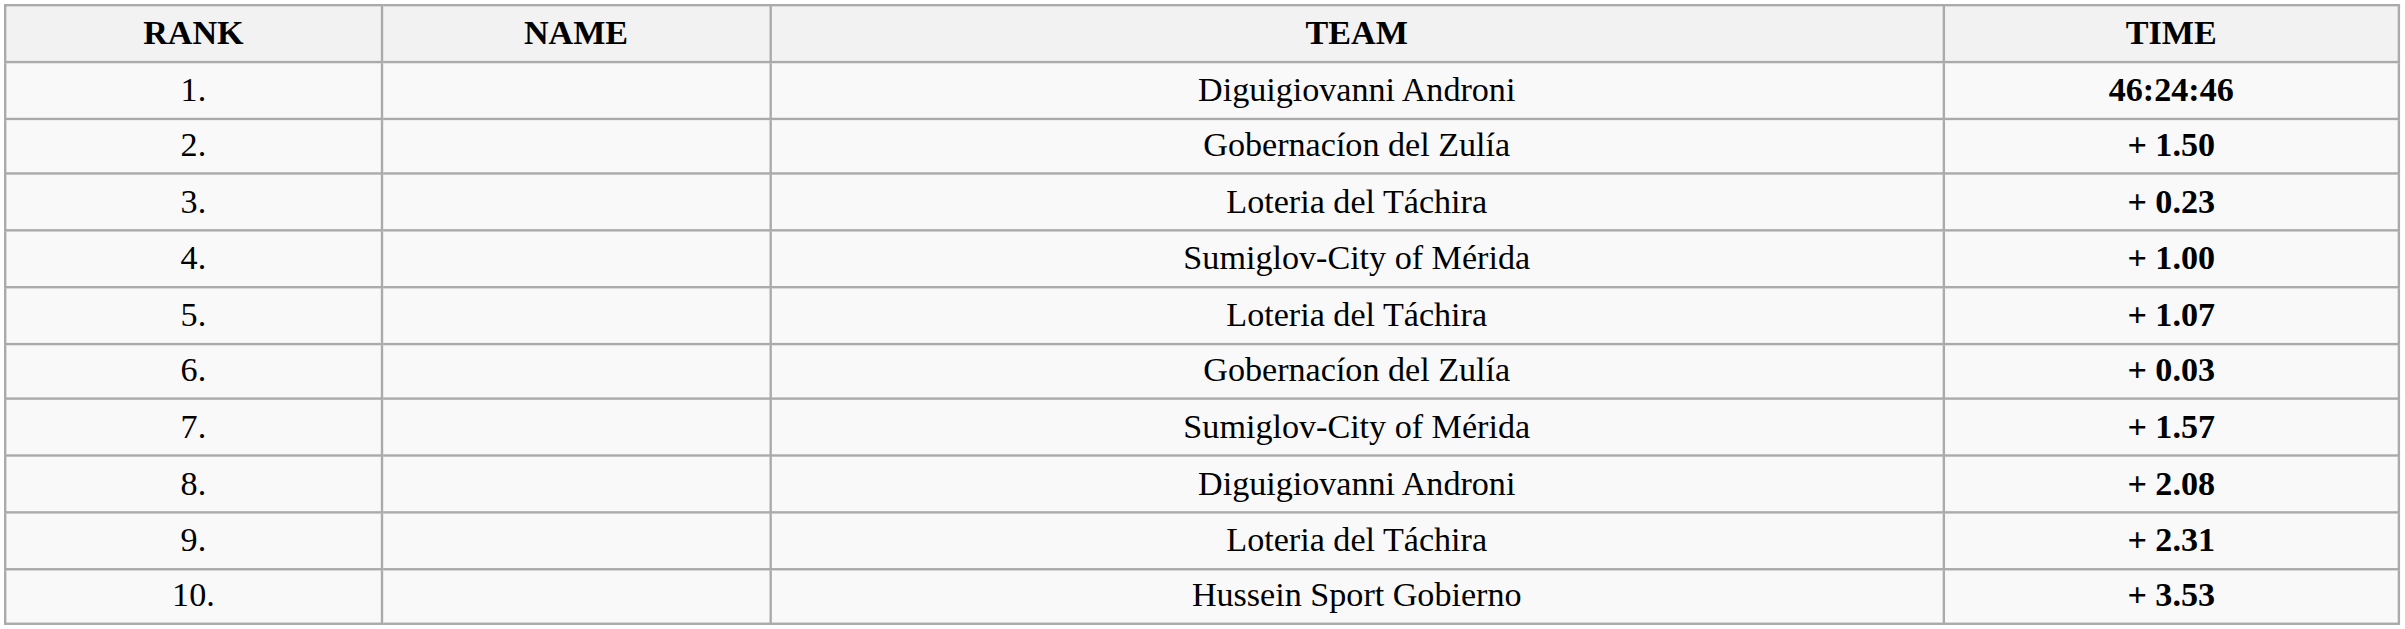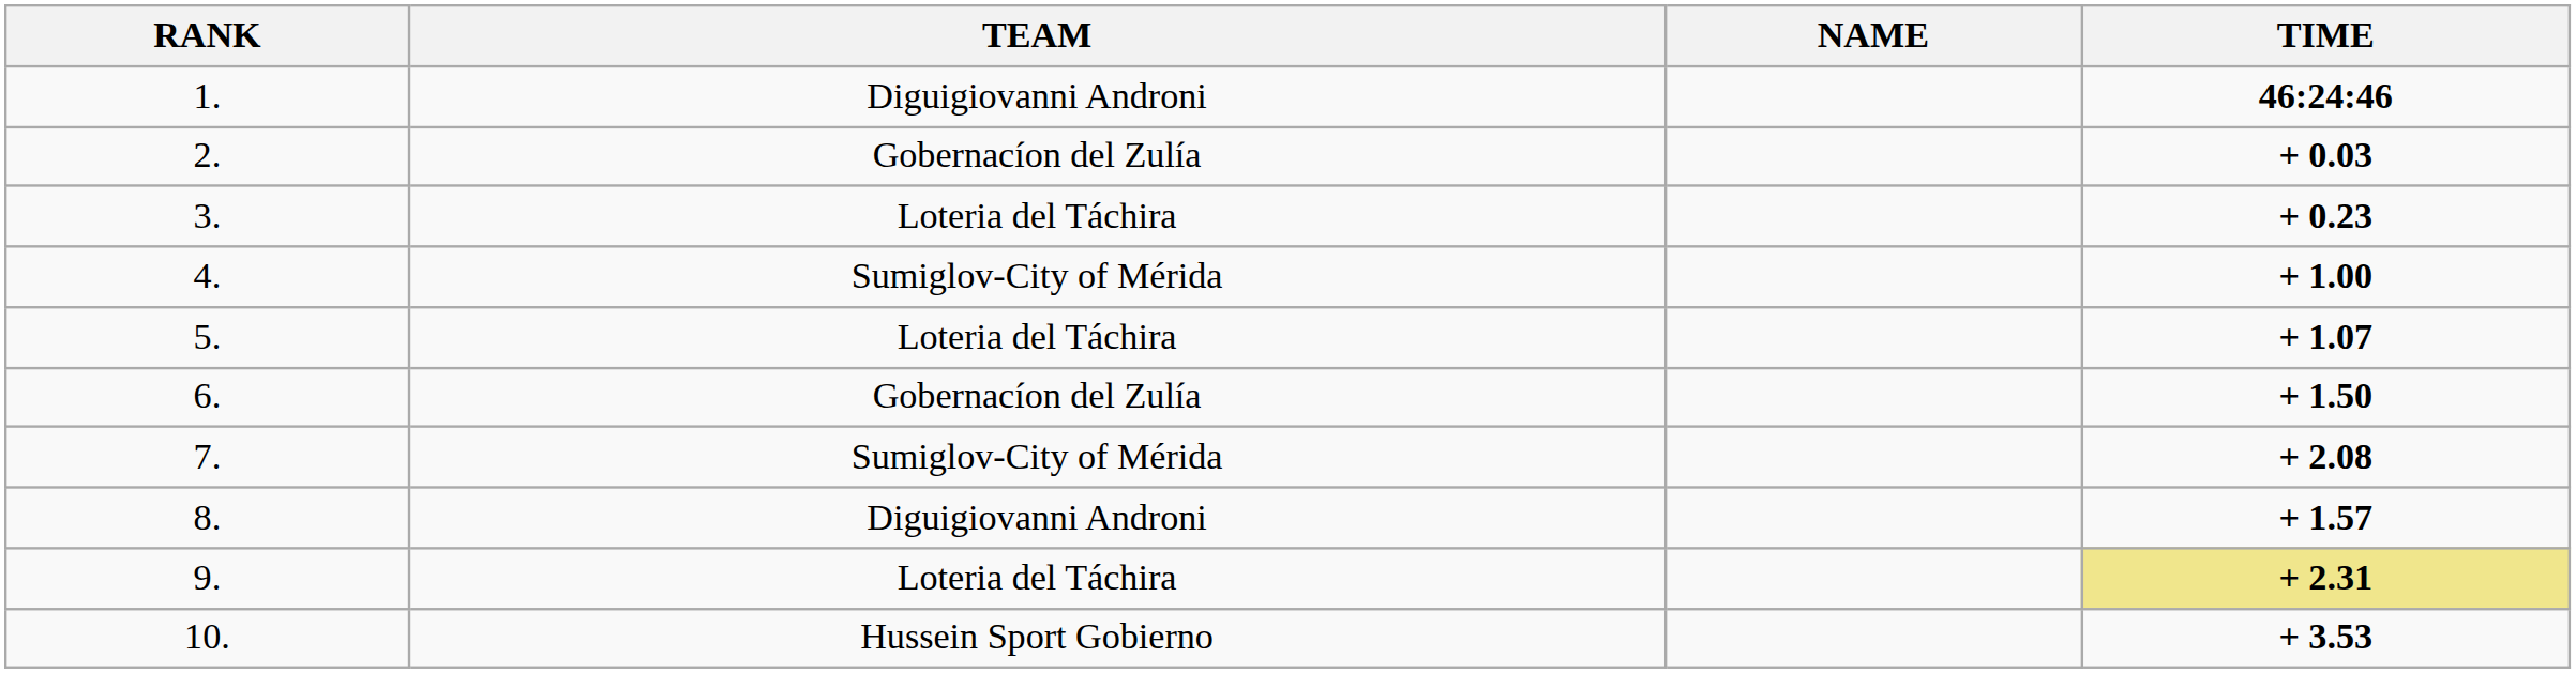columns swapped: NAME <-> TEAM
2. | TIME: + 1.50 -> + 0.03
6. | TIME: + 0.03 -> + 1.50
7. | TIME: + 1.57 -> + 2.08
8. | TIME: + 2.08 -> + 1.57
9. | TIME: no background -> khaki background
